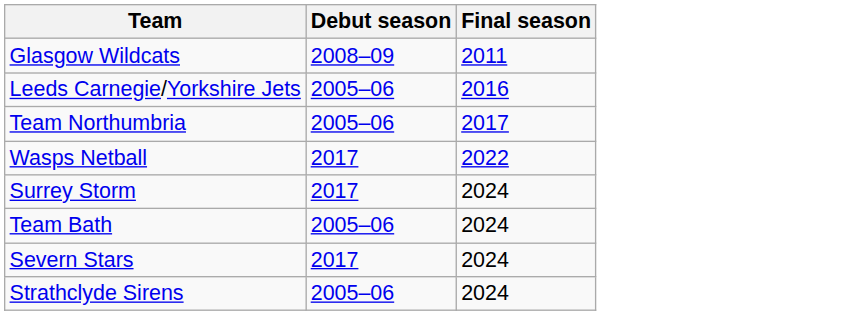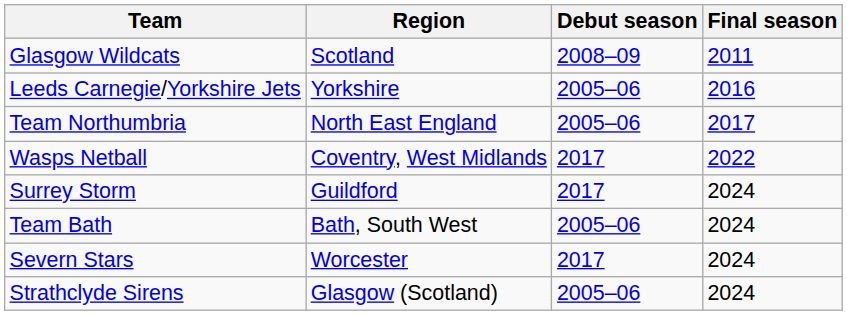+ column: Region | Scotland | Yorkshire | North East England | Coventry, West Midlands | Guildford | Bath, South West | Worcester | Glasgow (Scotland)
